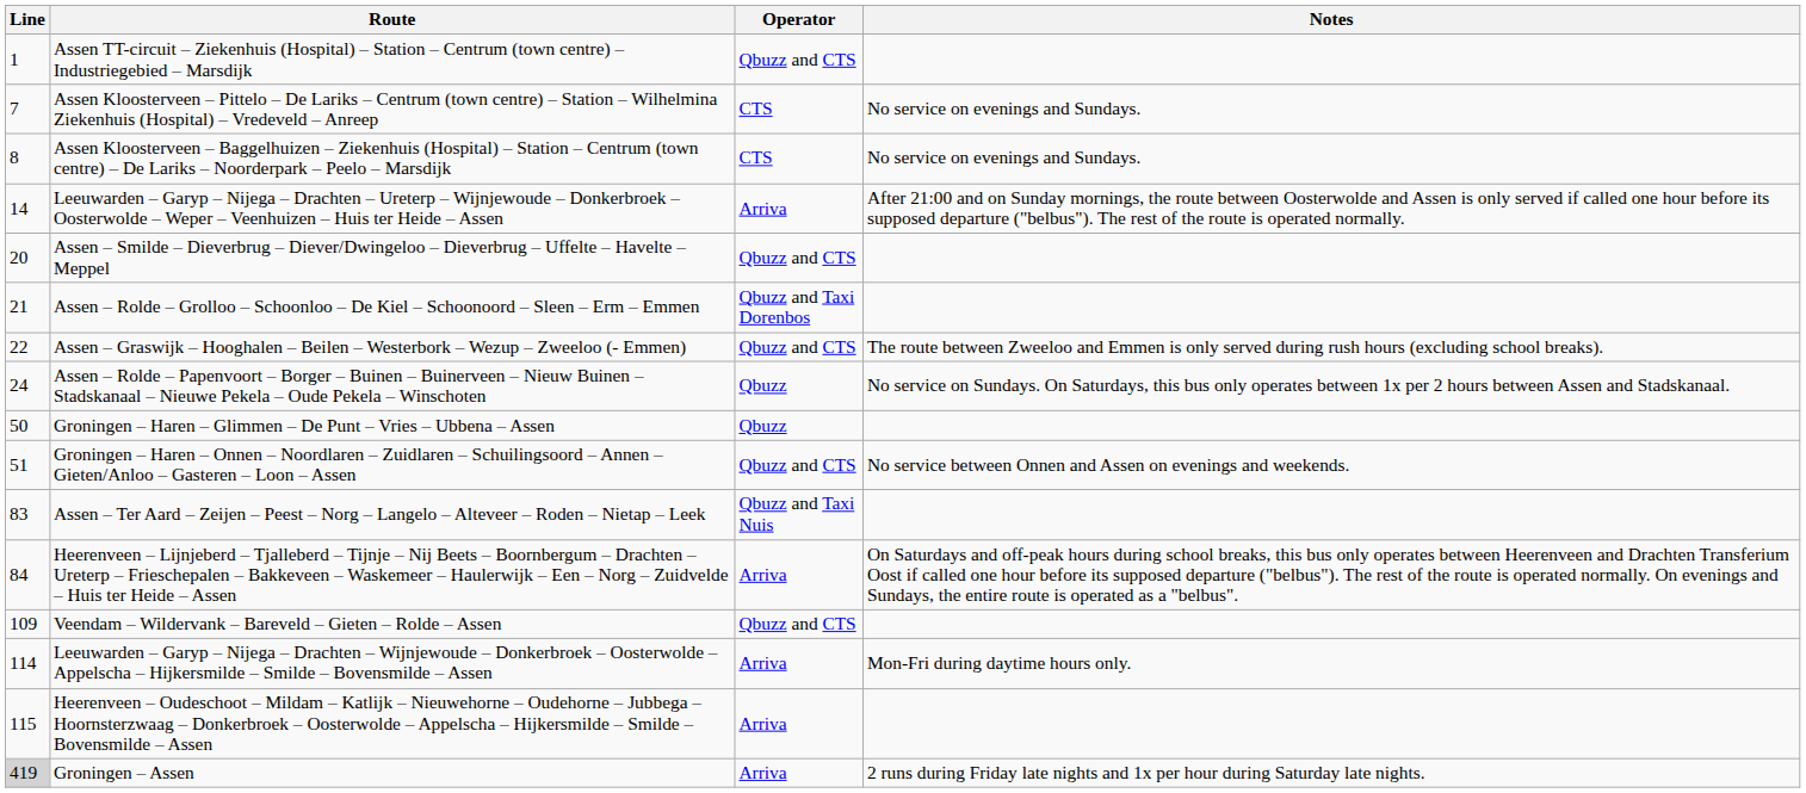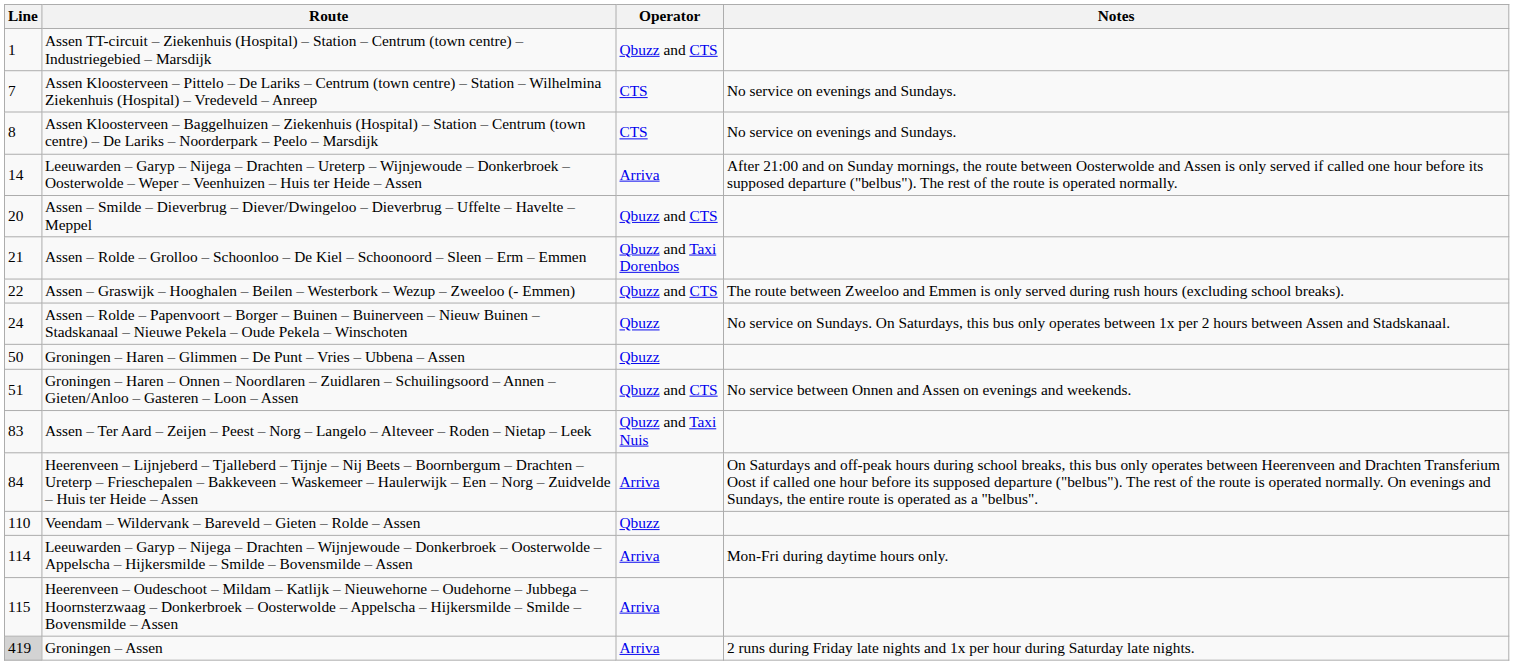Veendam – Wildervank – Bareveld – Gieten – Rolde – Assen | Line: 109 -> 110
Veendam – Wildervank – Bareveld – Gieten – Rolde – Assen | Operator: Qbuzz and CTS -> Qbuzz
